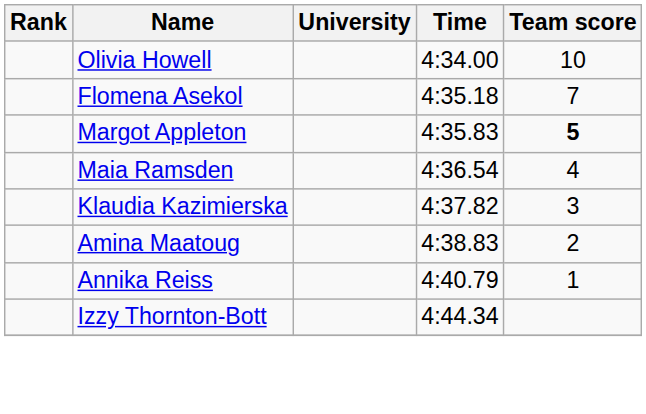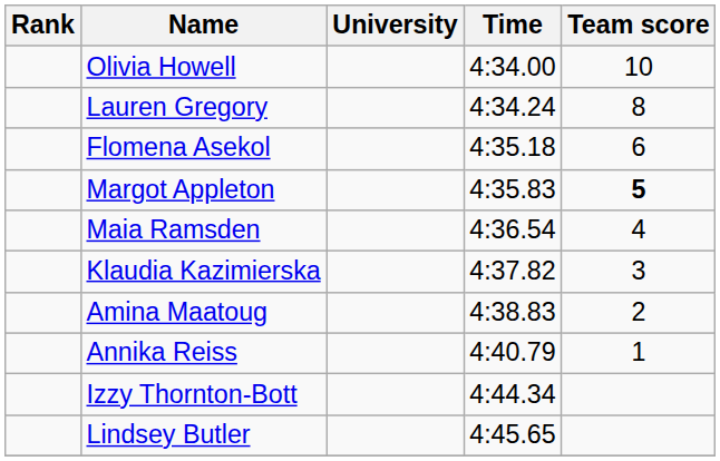+ row: Lauren Gregory | 4:34.24 | 8
Flomena Asekol | Team score: 7 -> 6
+ row: Lindsey Butler | 4:45.65
